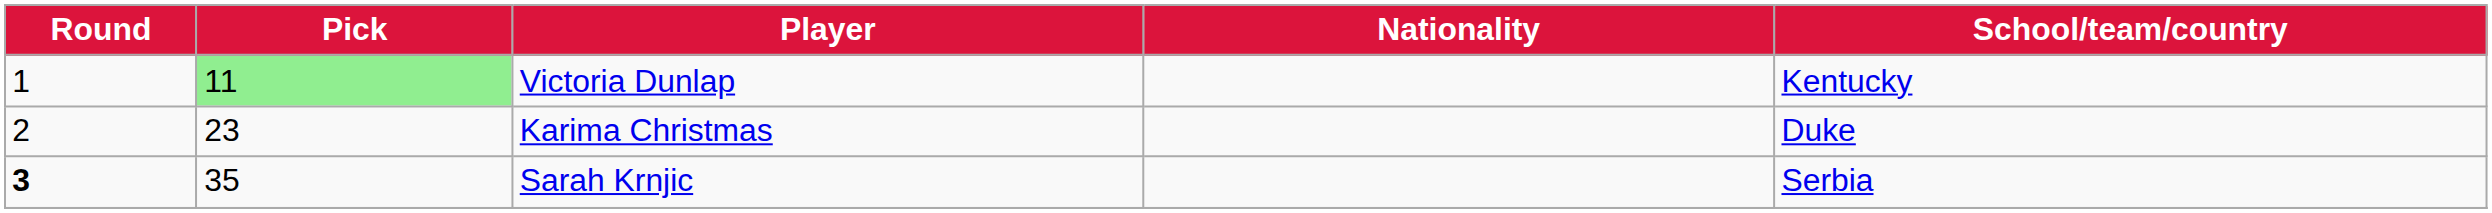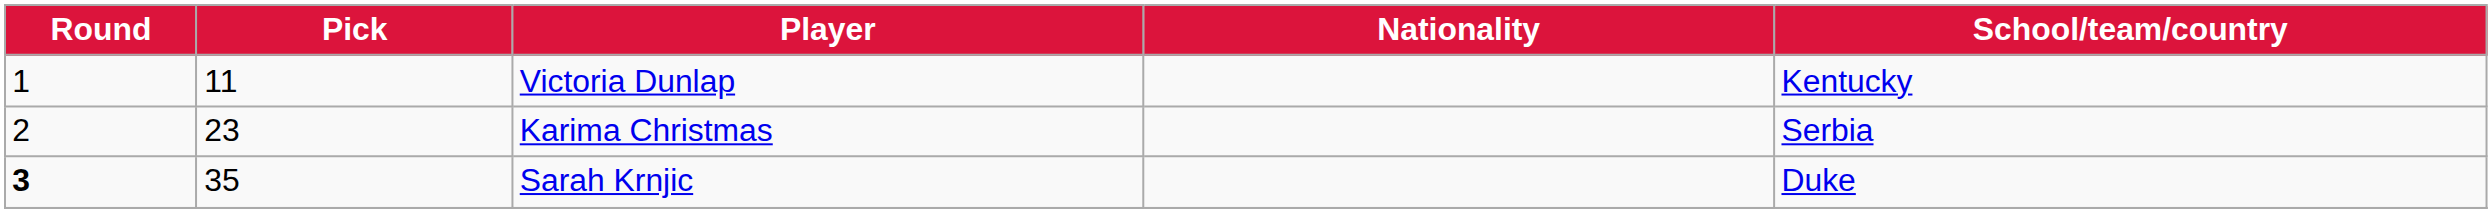Victoria Dunlap | Pick: lightgreen background -> no background
Karima Christmas | School/team/country: Duke -> Serbia
Sarah Krnjic | School/team/country: Serbia -> Duke
